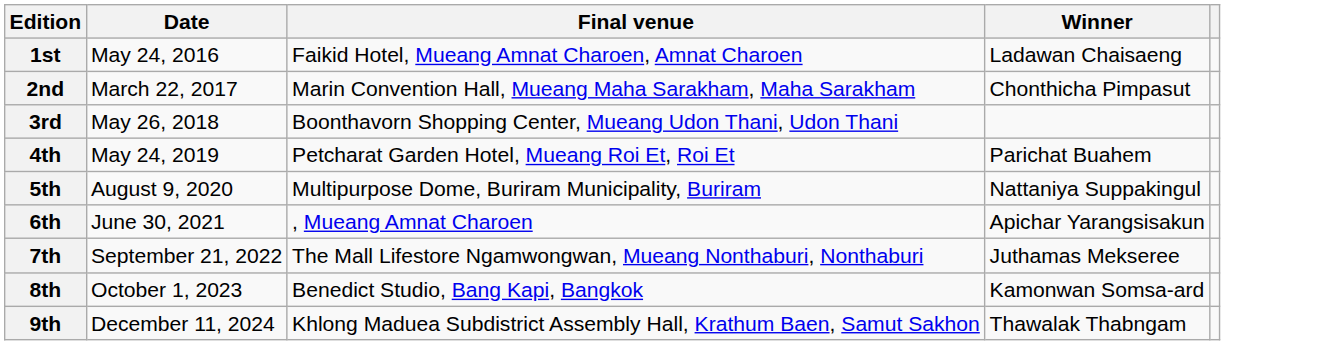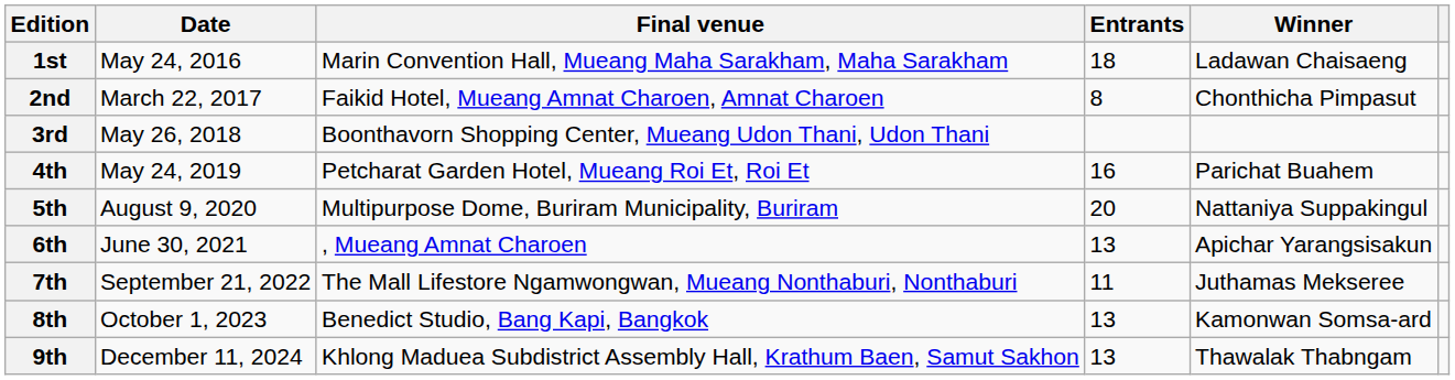+ column: Entrants | 18 | 8 | 16 | 20 | 13 | 11 | 13 | 13
1st | Final venue: Faikid Hotel, Mueang Amnat Charoen, Amnat Charoen -> Marin Convention Hall, Mueang Maha Sarakham, Maha Sarakham
2nd | Final venue: Marin Convention Hall, Mueang Maha Sarakham, Maha Sarakham -> Faikid Hotel, Mueang Amnat Charoen, Amnat Charoen
